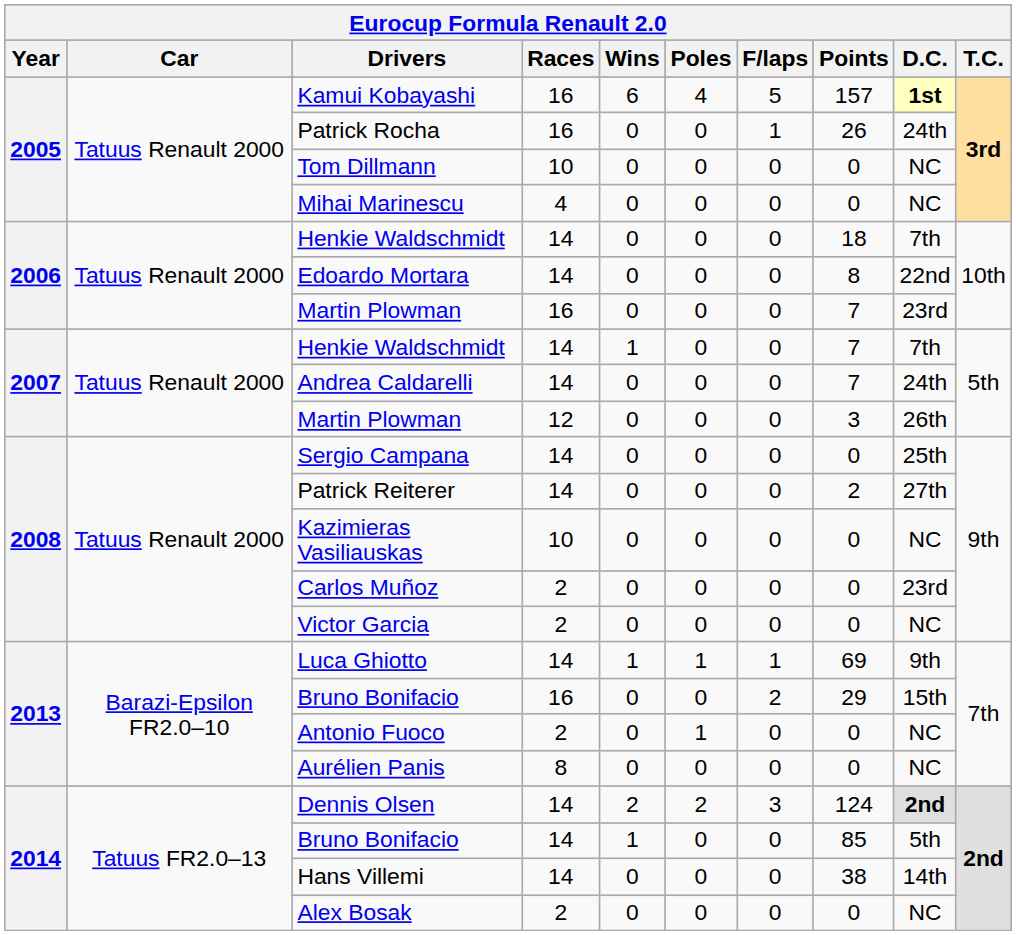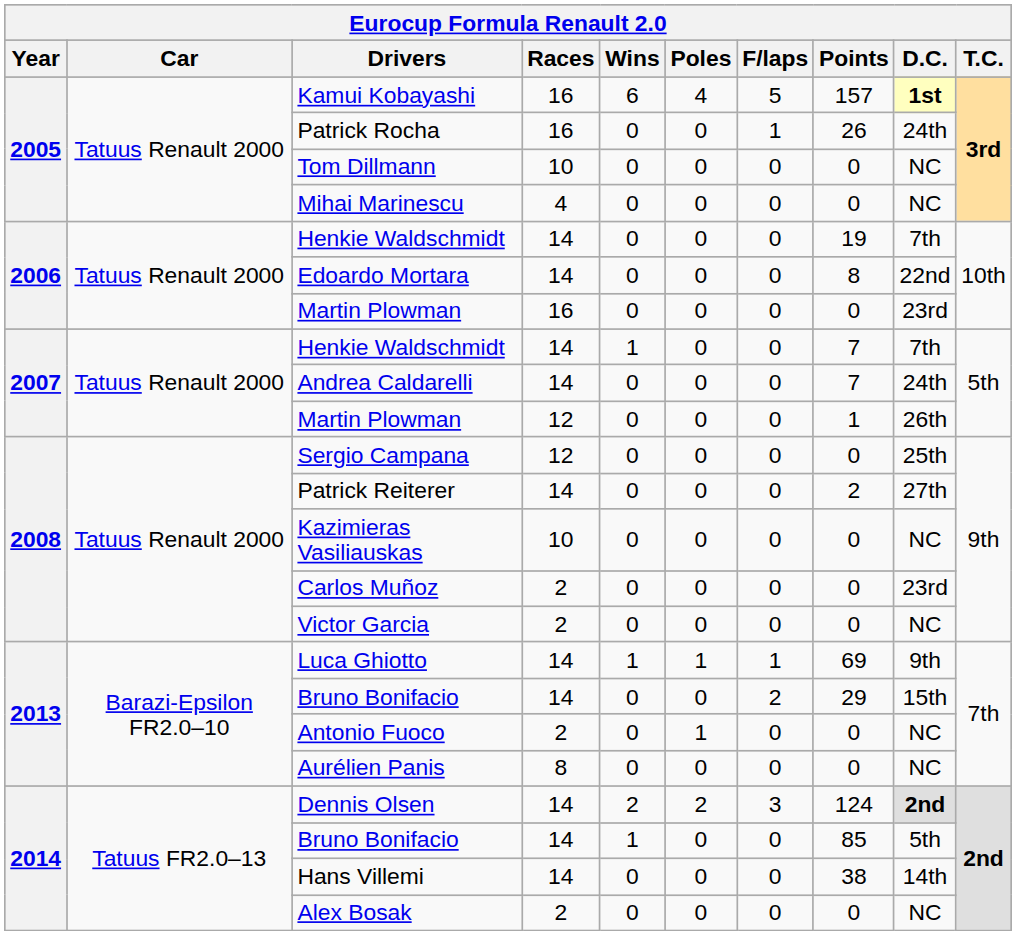2006 / Henkie Waldschmidt | Points: 18 -> 19
2006 / Martin Plowman | Points: 7 -> 0
2007 / Martin Plowman | Points: 3 -> 1
Sergio Campana | Races: 14 -> 12
2013 / Bruno Bonifacio | Races: 16 -> 14
